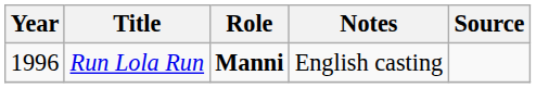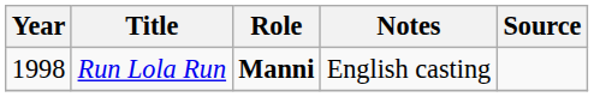Run Lola Run | Year: 1996 -> 1998
